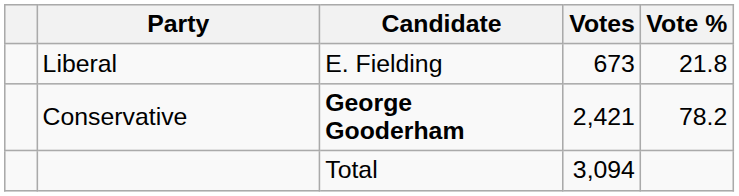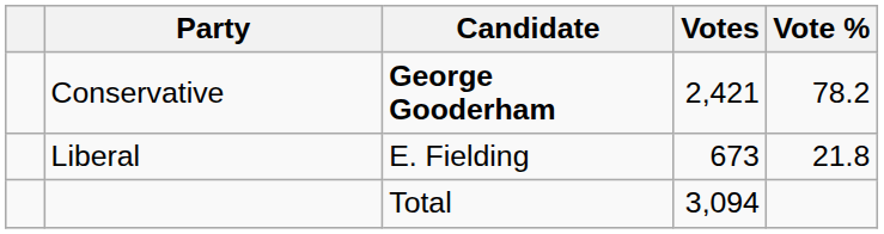rows swapped: Conservative <-> Liberal
